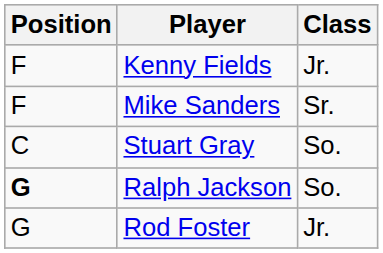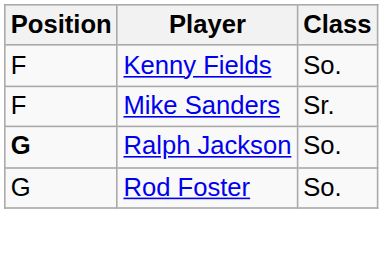Kenny Fields | Class: Jr. -> So.
- row: C | Stuart Gray | So.
Rod Foster | Class: Jr. -> So.
